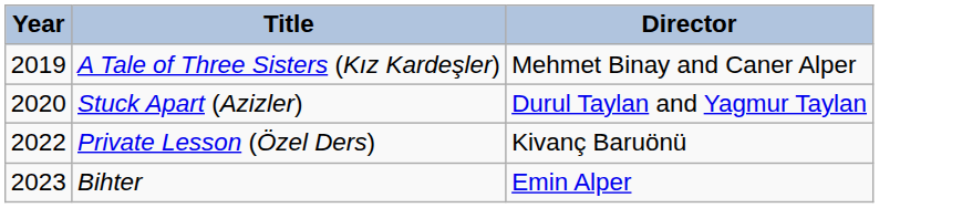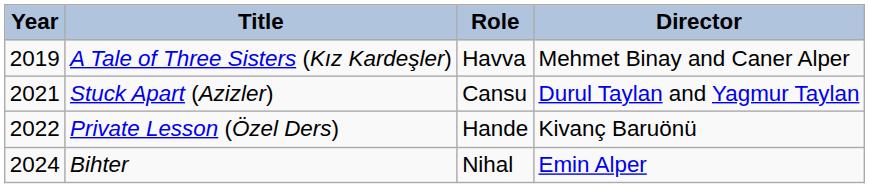+ column: Role | Havva | Cansu | Hande | Nihal
Stuck Apart (Azizler) | Year: 2020 -> 2021
Bihter | Year: 2023 -> 2024
